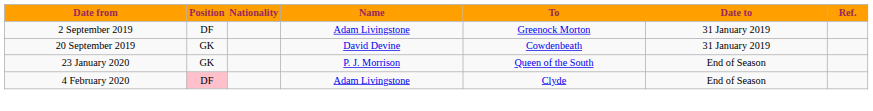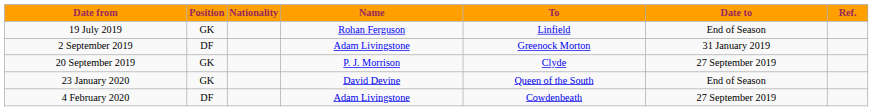+ row: 19 July 2019 | GK | Rohan Ferguson | Linfield | End of Season
20 September 2019 | Name: David Devine -> P. J. Morrison
20 September 2019 | To: Cowdenbeath -> Clyde
20 September 2019 | Date to: 31 January 2019 -> 27 September 2019
23 January 2020 | Name: P. J. Morrison -> David Devine
4 February 2020 | Position: pink background -> no background
4 February 2020 | To: Clyde -> Cowdenbeath
4 February 2020 | Date to: End of Season -> 27 September 2019
